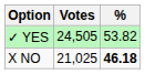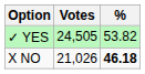X NO | Votes: 21,025 -> 21,026
